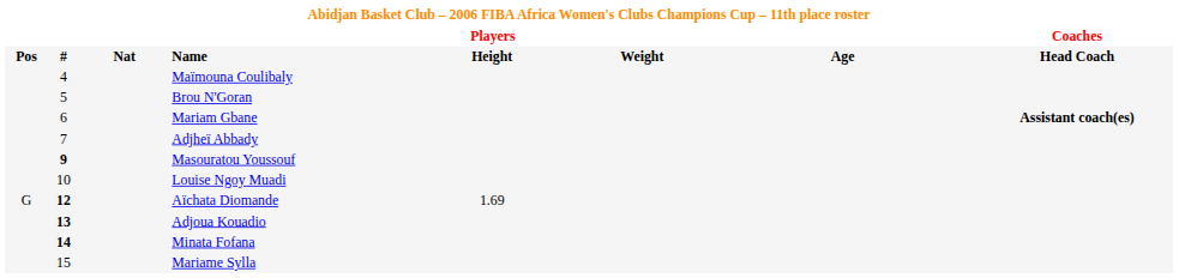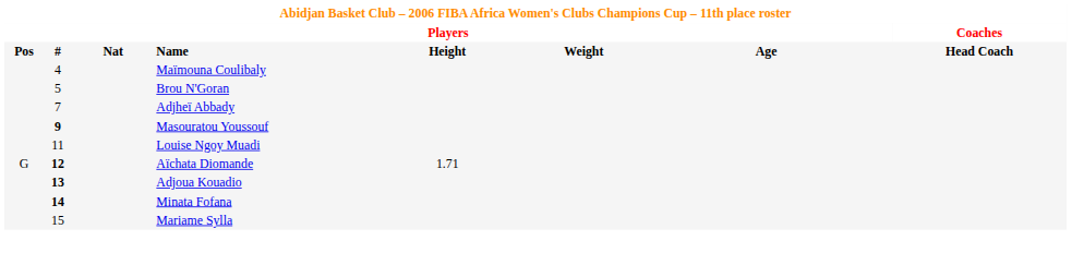- row: 6 | Mariam Gbane | Assistant coach(es)
Louise Ngoy Muadi | column 2: 10 -> 11
Aïchata Diomande | column 5: 1.69 -> 1.71
